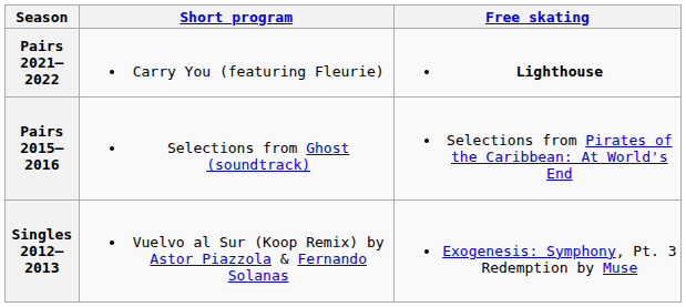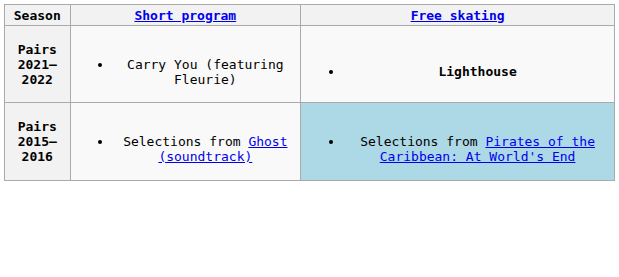Pairs 2015–2016 | Free skating: no background -> lightblue background
- row: Singles 2012–2013 | Vuelvo al Sur (Koop Remix) by Astor Piazzola & Fernando Solanas | Exogenesis: Symphony, Pt. 3 Redemption by Muse
